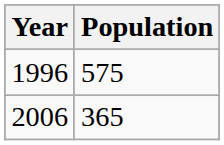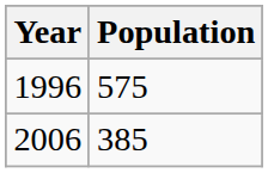2006 | Population: 365 -> 385
